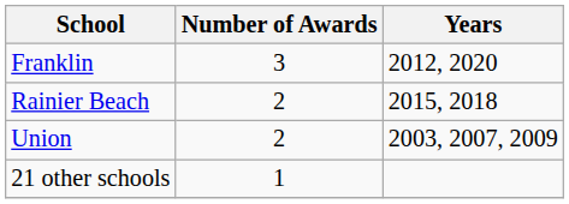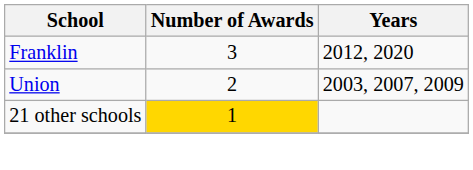- row: Rainier Beach | 2 | 2015, 2018
21 other schools | Number of Awards: no background -> gold background
